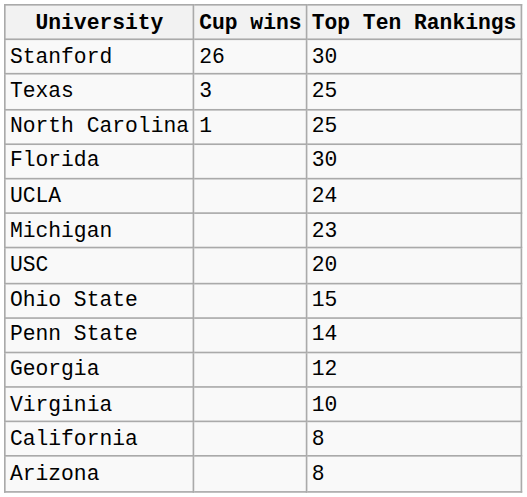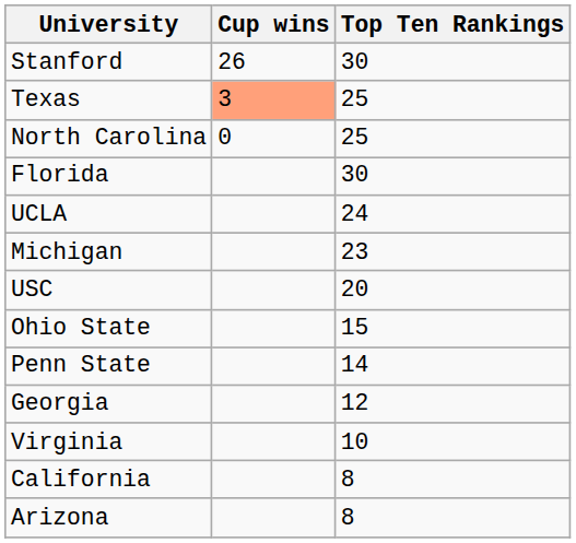Texas | Cup wins: no background -> lightsalmon background
North Carolina | Cup wins: 1 -> 0
